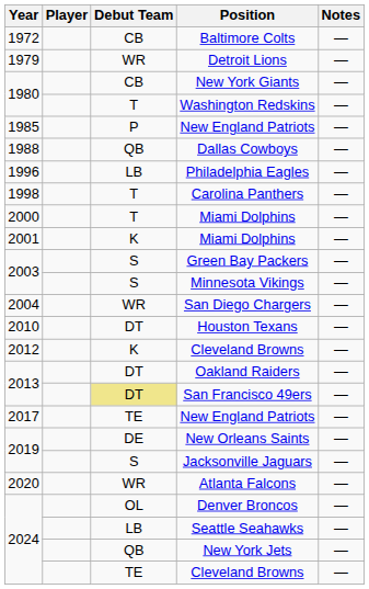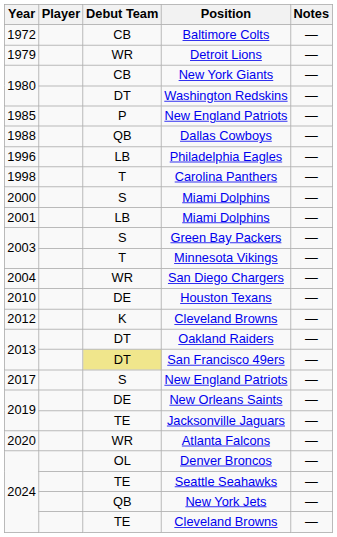Washington Redskins | Debut Team: T -> DT
2000 / Miami Dolphins | Debut Team: T -> S
2001 / Miami Dolphins | Debut Team: K -> LB
Minnesota Vikings | Debut Team: S -> T
Houston Texans | Debut Team: DT -> DE
2017 / New England Patriots | Debut Team: TE -> S
Jacksonville Jaguars | Debut Team: S -> TE
Seattle Seahawks | Debut Team: LB -> TE
